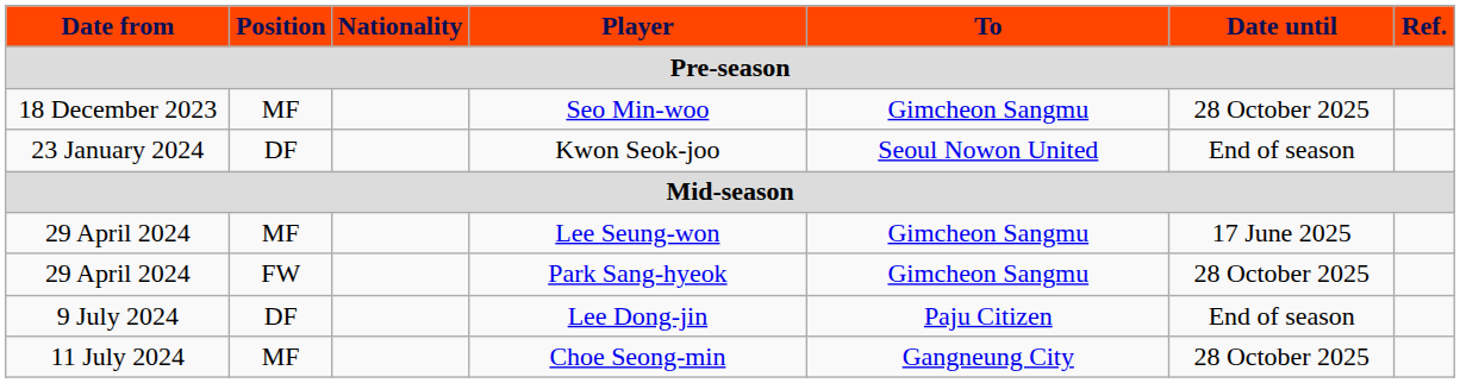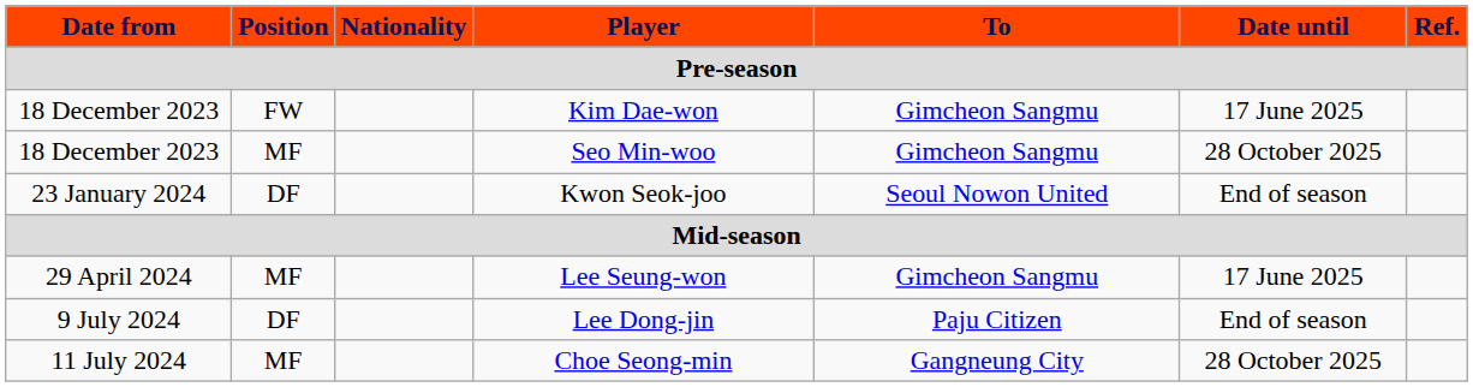+ row: 18 December 2023 | FW | Kim Dae-won | Gimcheon Sangmu | 17 June 2025
- row: 29 April 2024 | FW | Park Sang-hyeok | Gimcheon Sangmu | 28 October 2025
